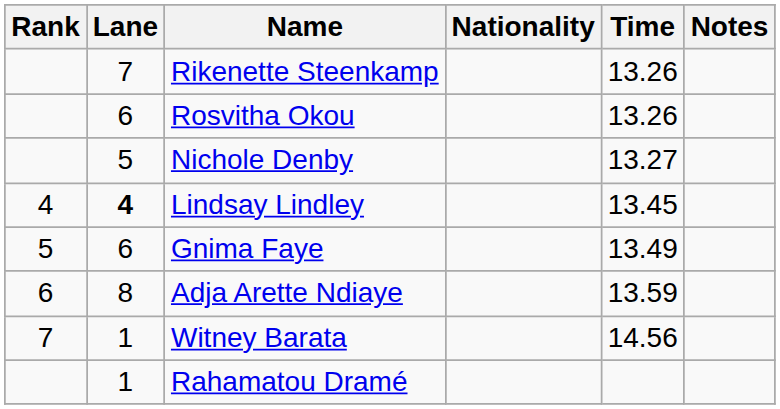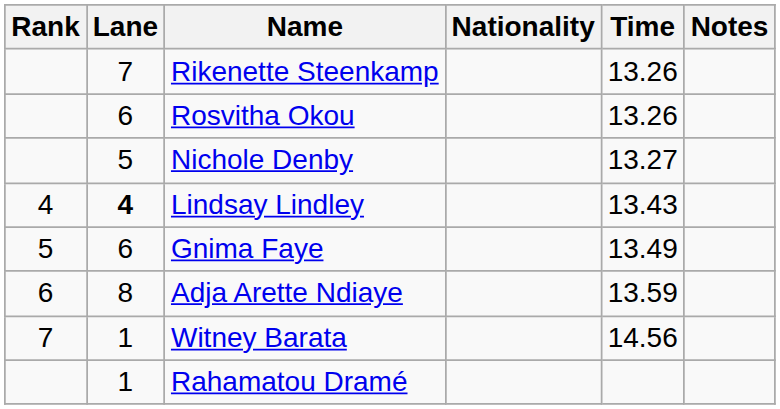Lindsay Lindley | Time: 13.45 -> 13.43
